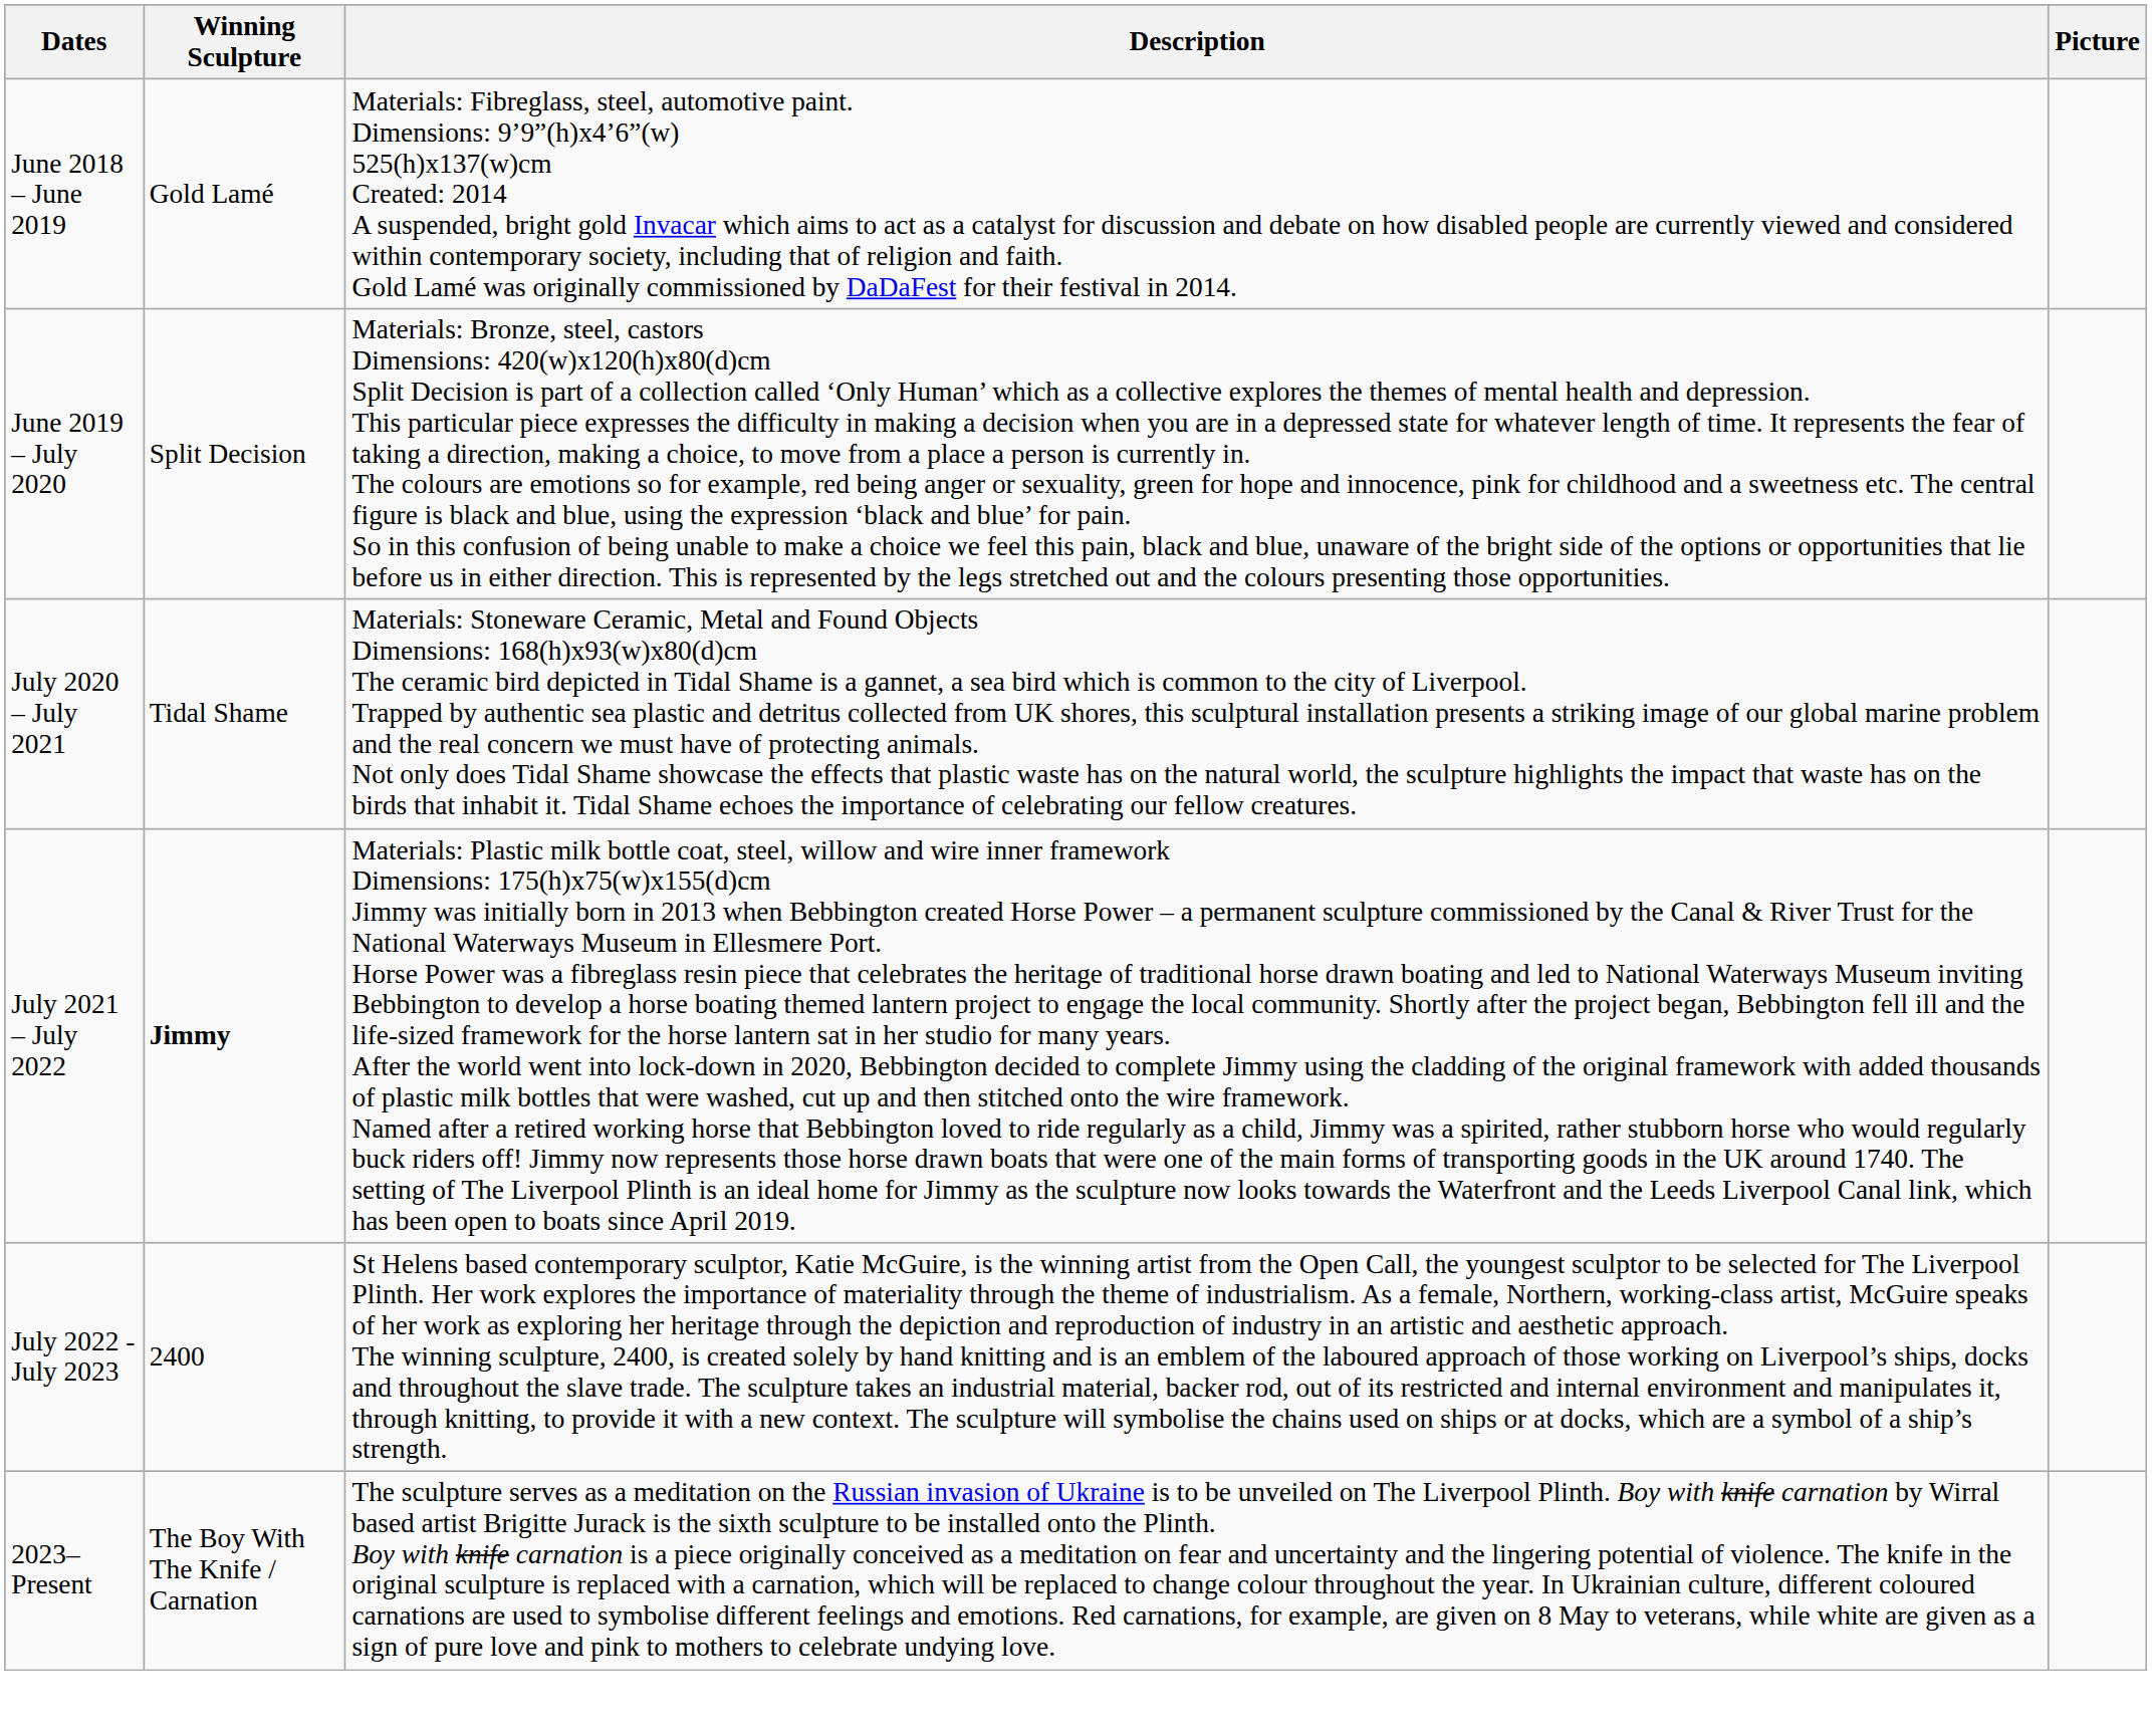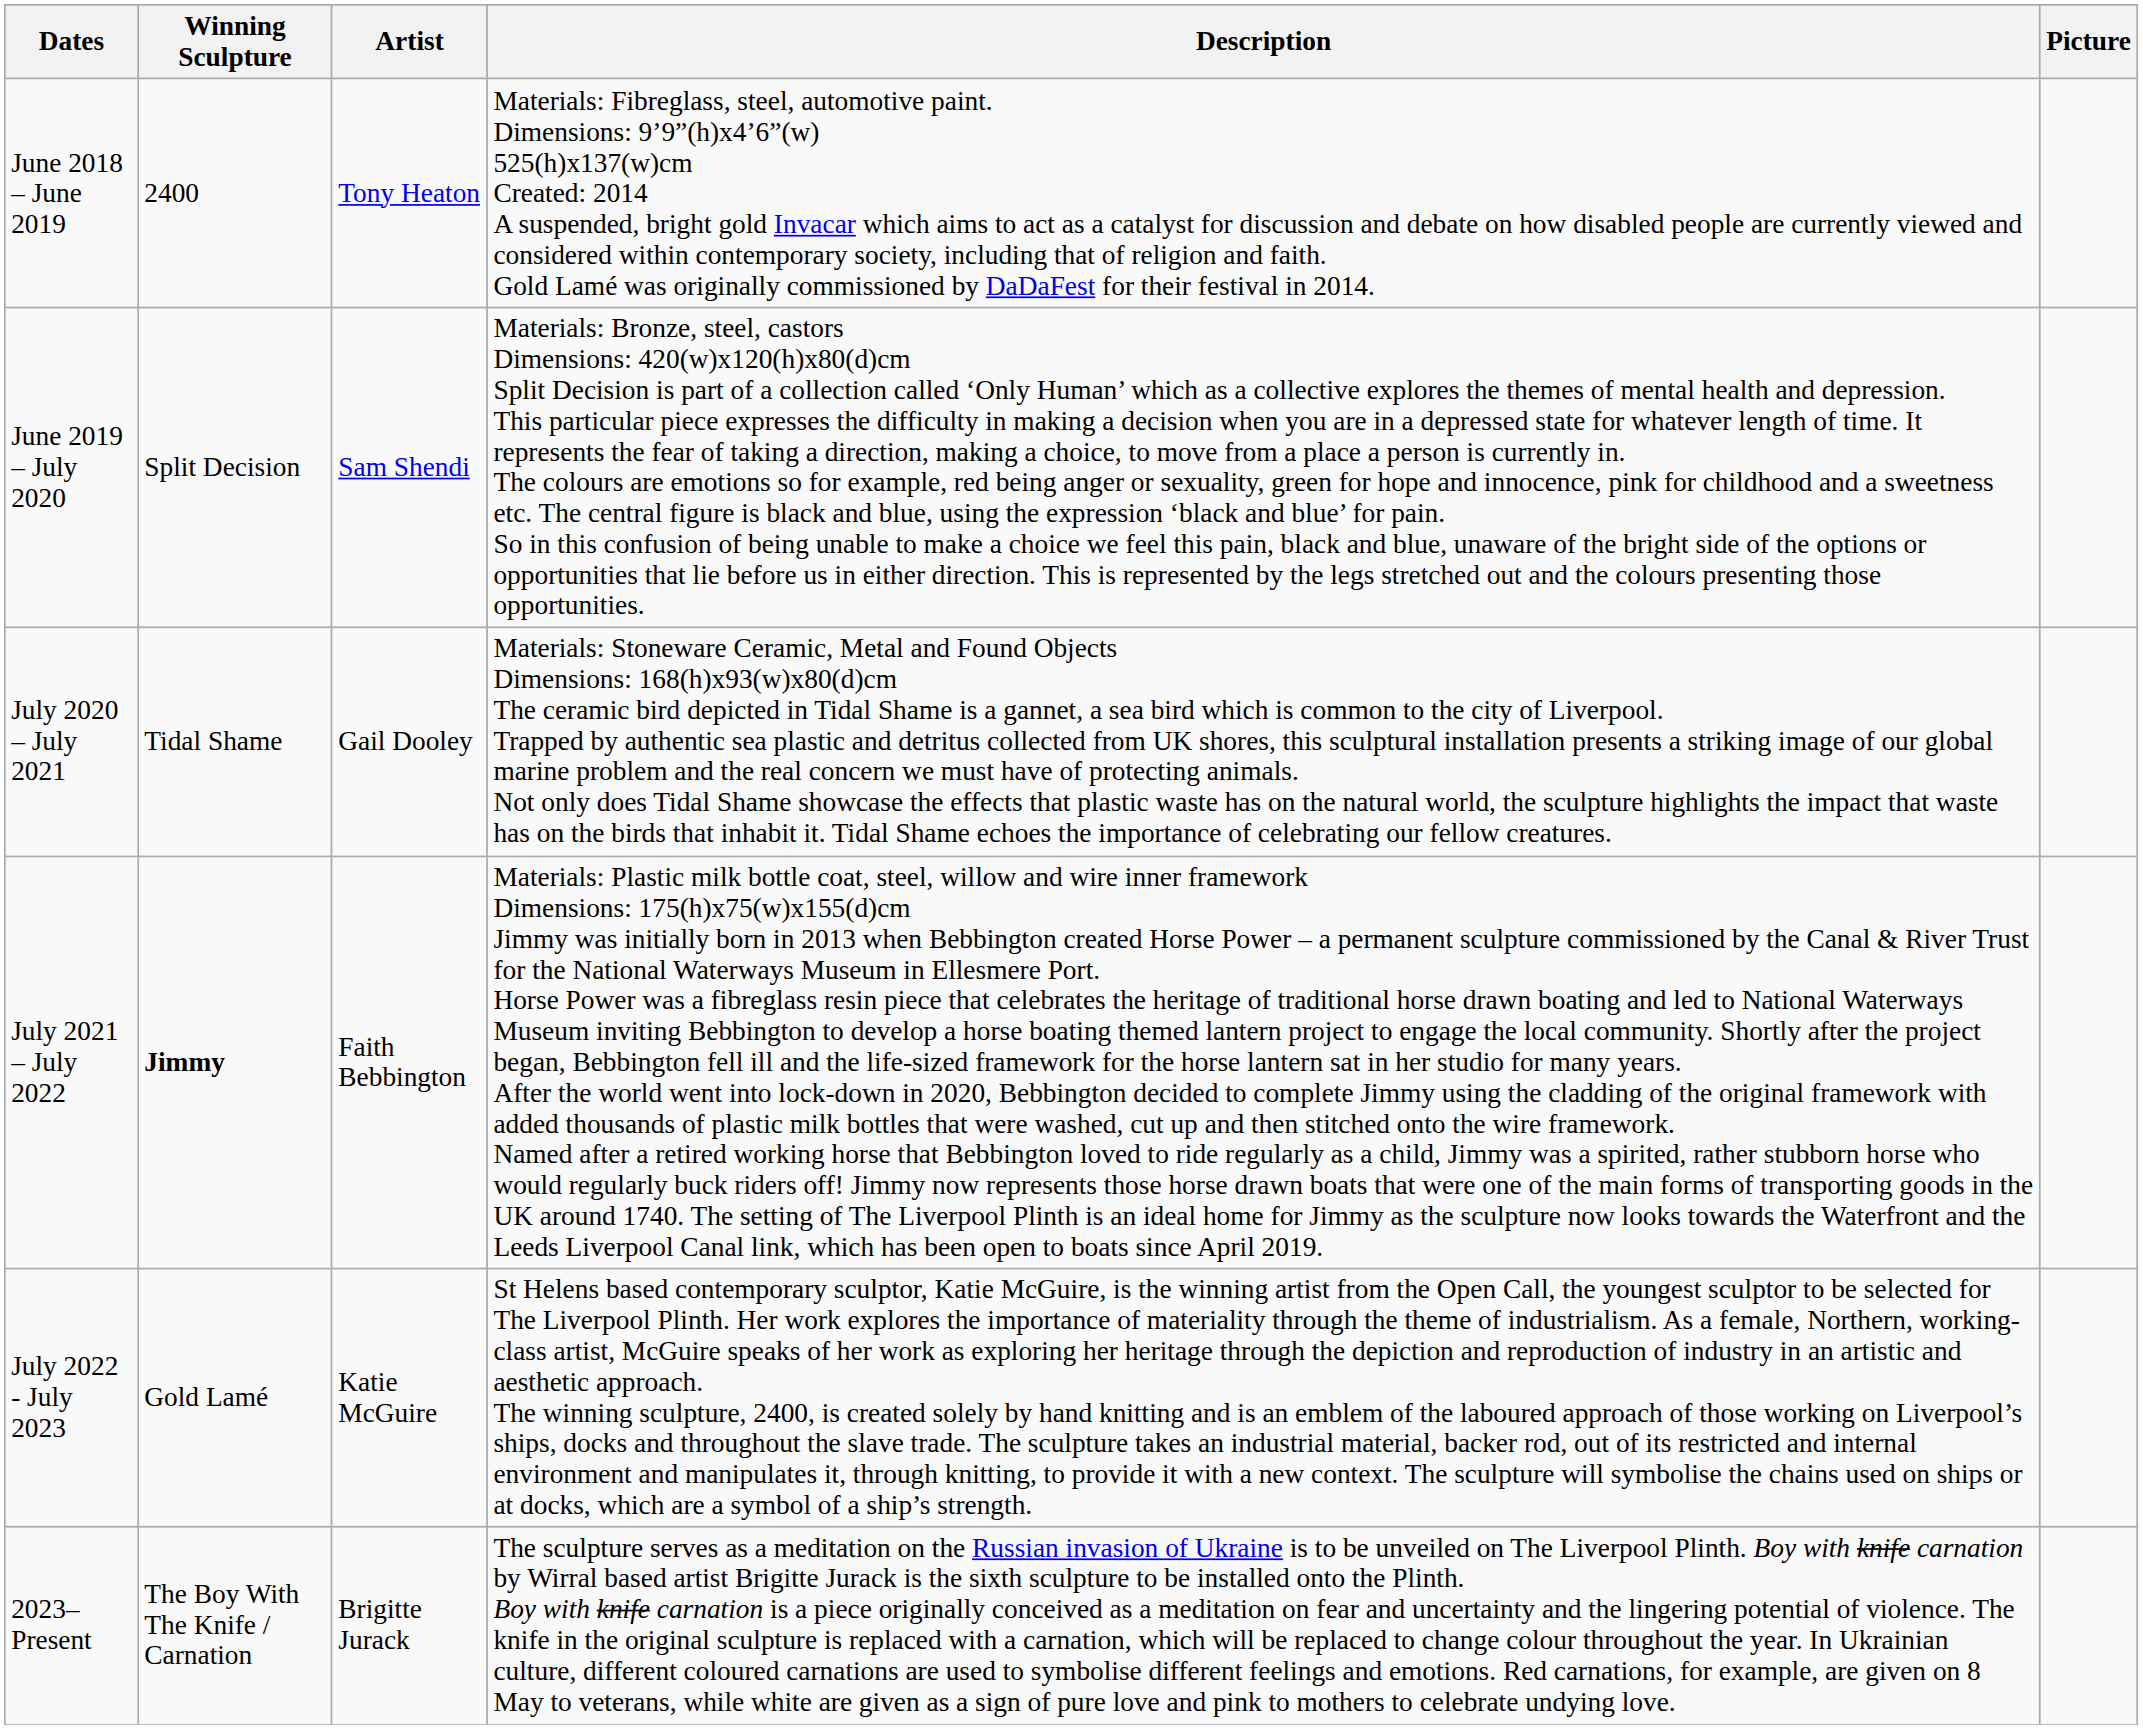+ column: Artist | Tony Heaton | Sam Shendi | Gail Dooley | Faith Bebbington | Katie McGuire | Brigitte Jurack
June 2018 – June 2019 | Winning Sculpture: Gold Lamé -> 2400
July 2022 - July 2023 | Winning Sculpture: 2400 -> Gold Lamé
